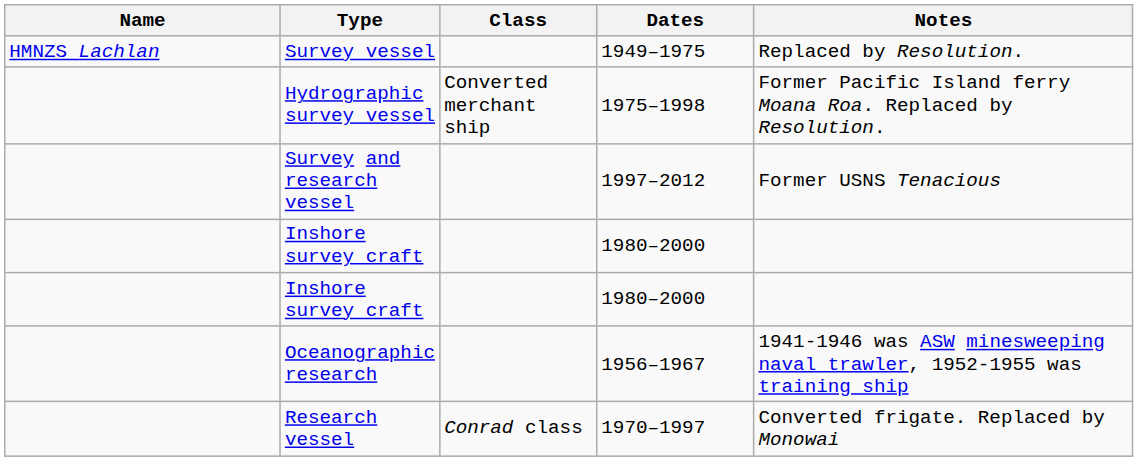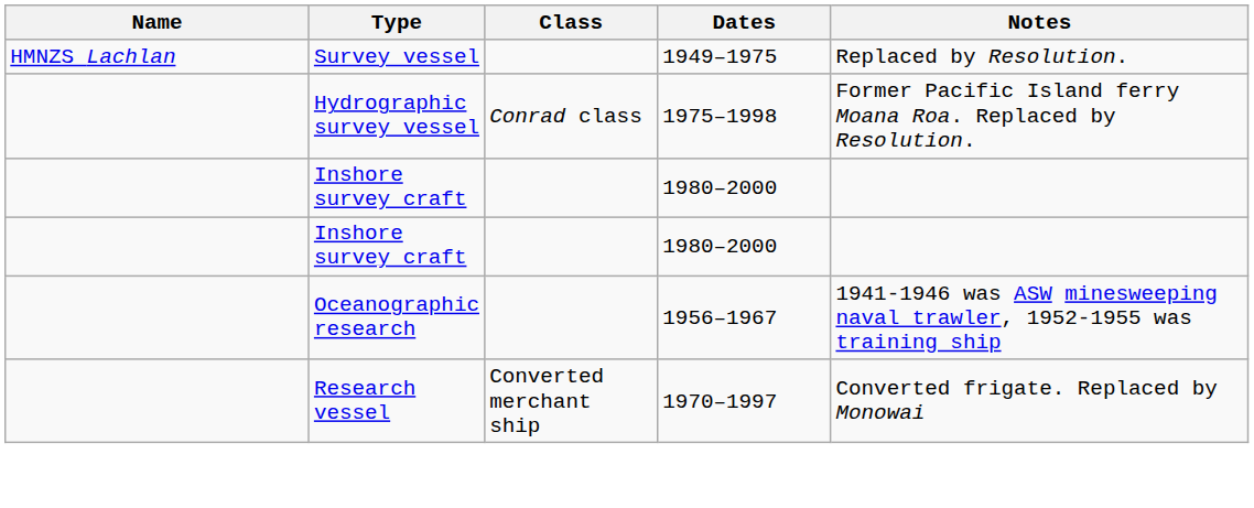Hydrographic survey vessel | Class: Converted merchant ship -> Conrad class
- row: Survey and research vessel | 1997–2012 | Former USNS Tenacious
Research vessel | Class: Conrad class -> Converted merchant ship
